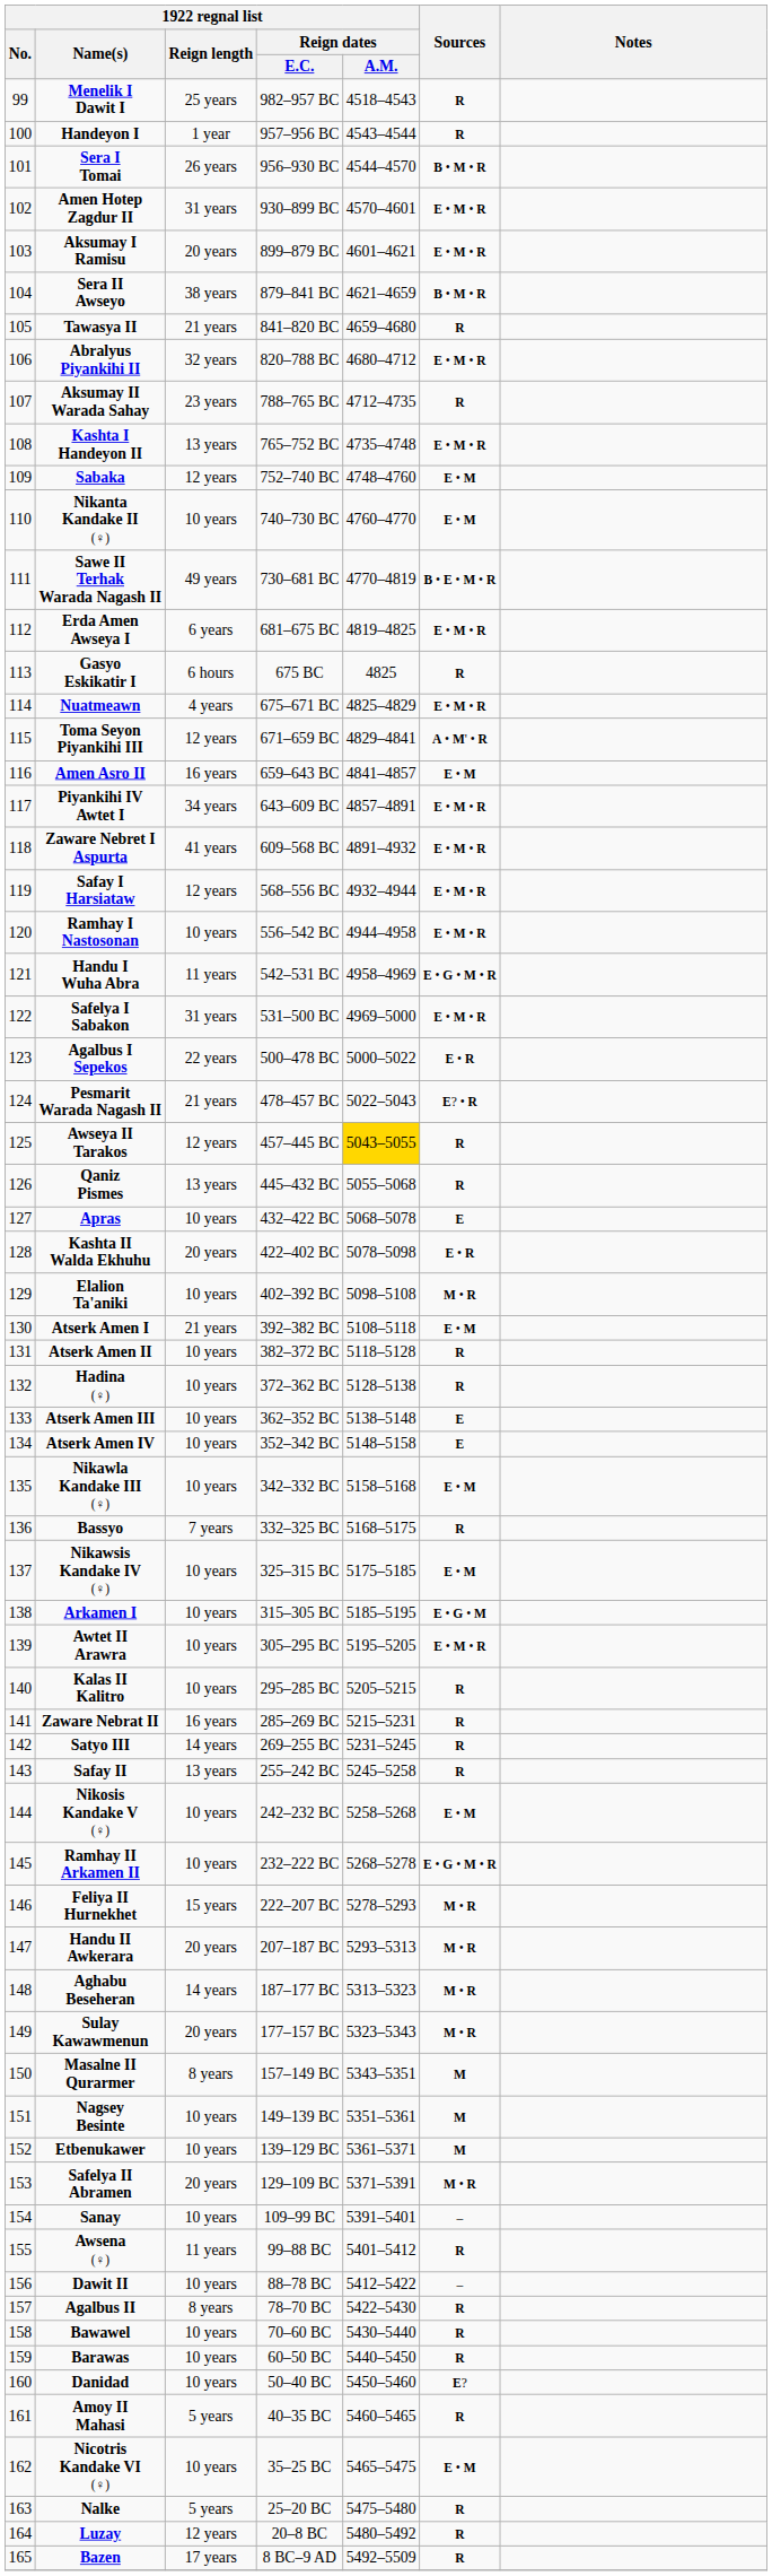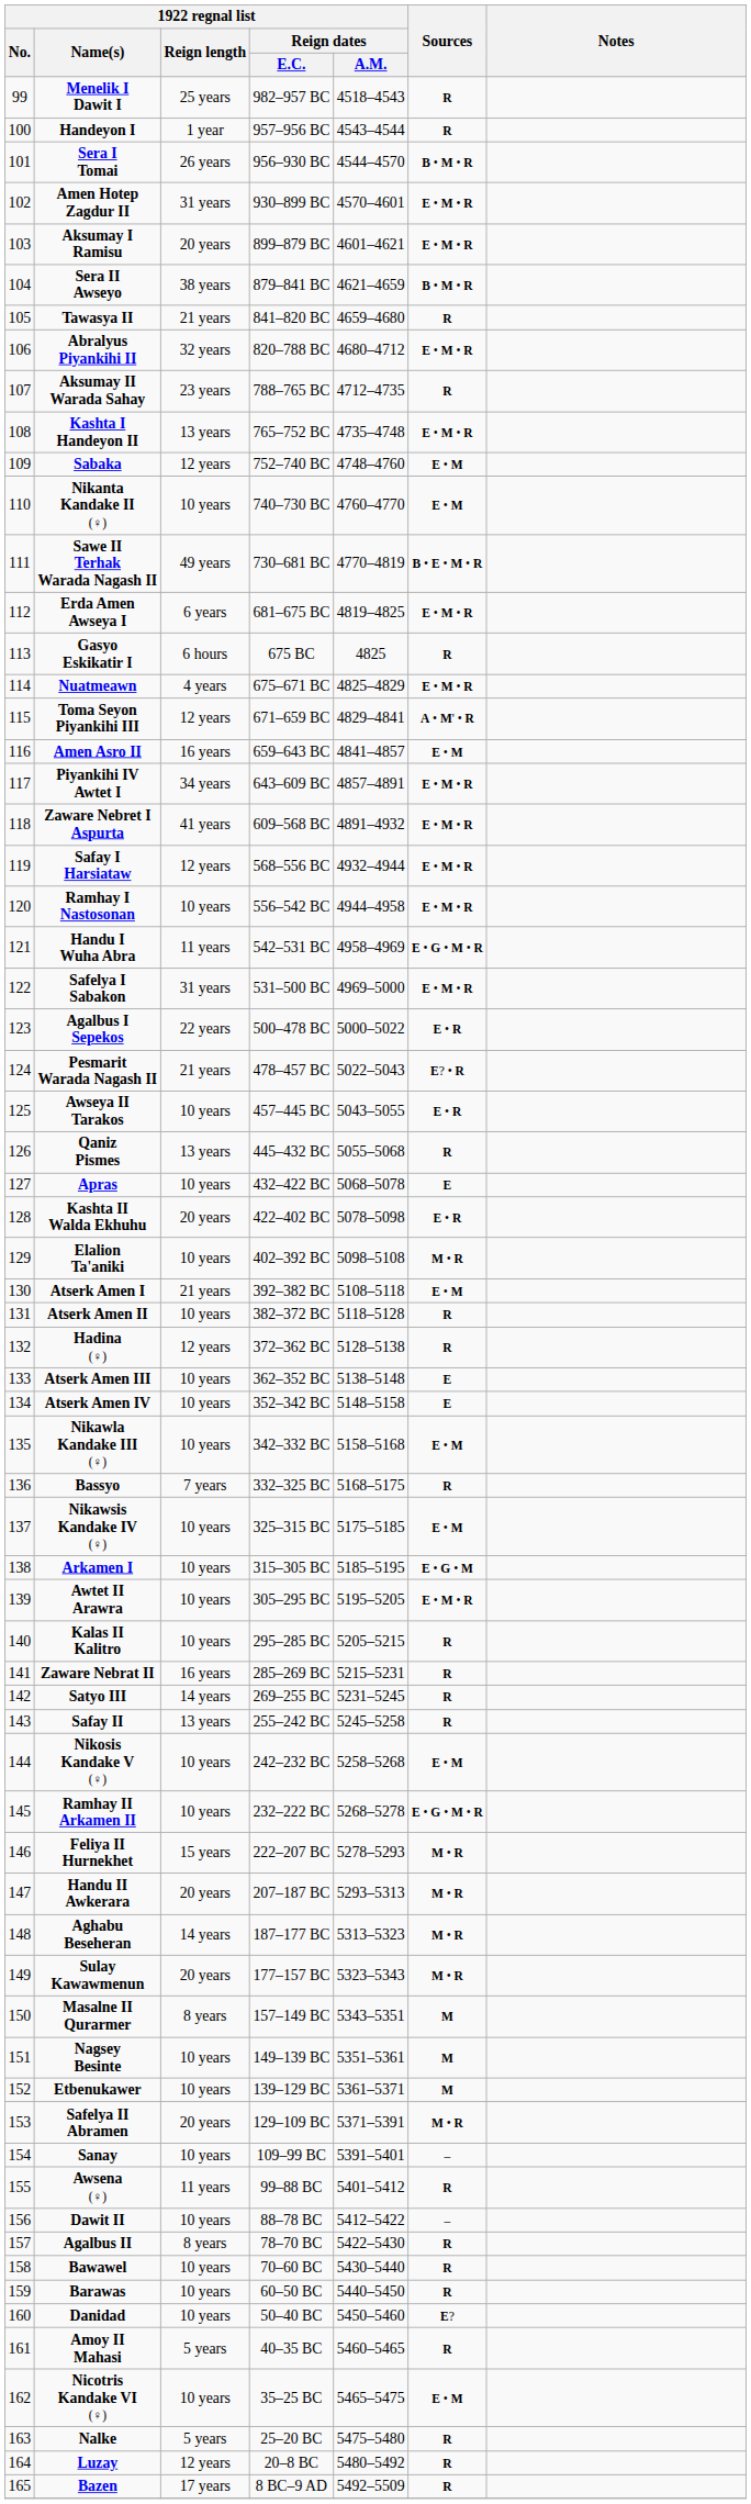Awseya II Tarakos | 1922 regnal list / Reign length: 12 years -> 10 years
Awseya II Tarakos | 1922 regnal list / Reign dates / A.M.: gold background -> no background
Awseya II Tarakos | Sources: R -> E • R
Hadina (♀) | 1922 regnal list / Reign length: 10 years -> 12 years
